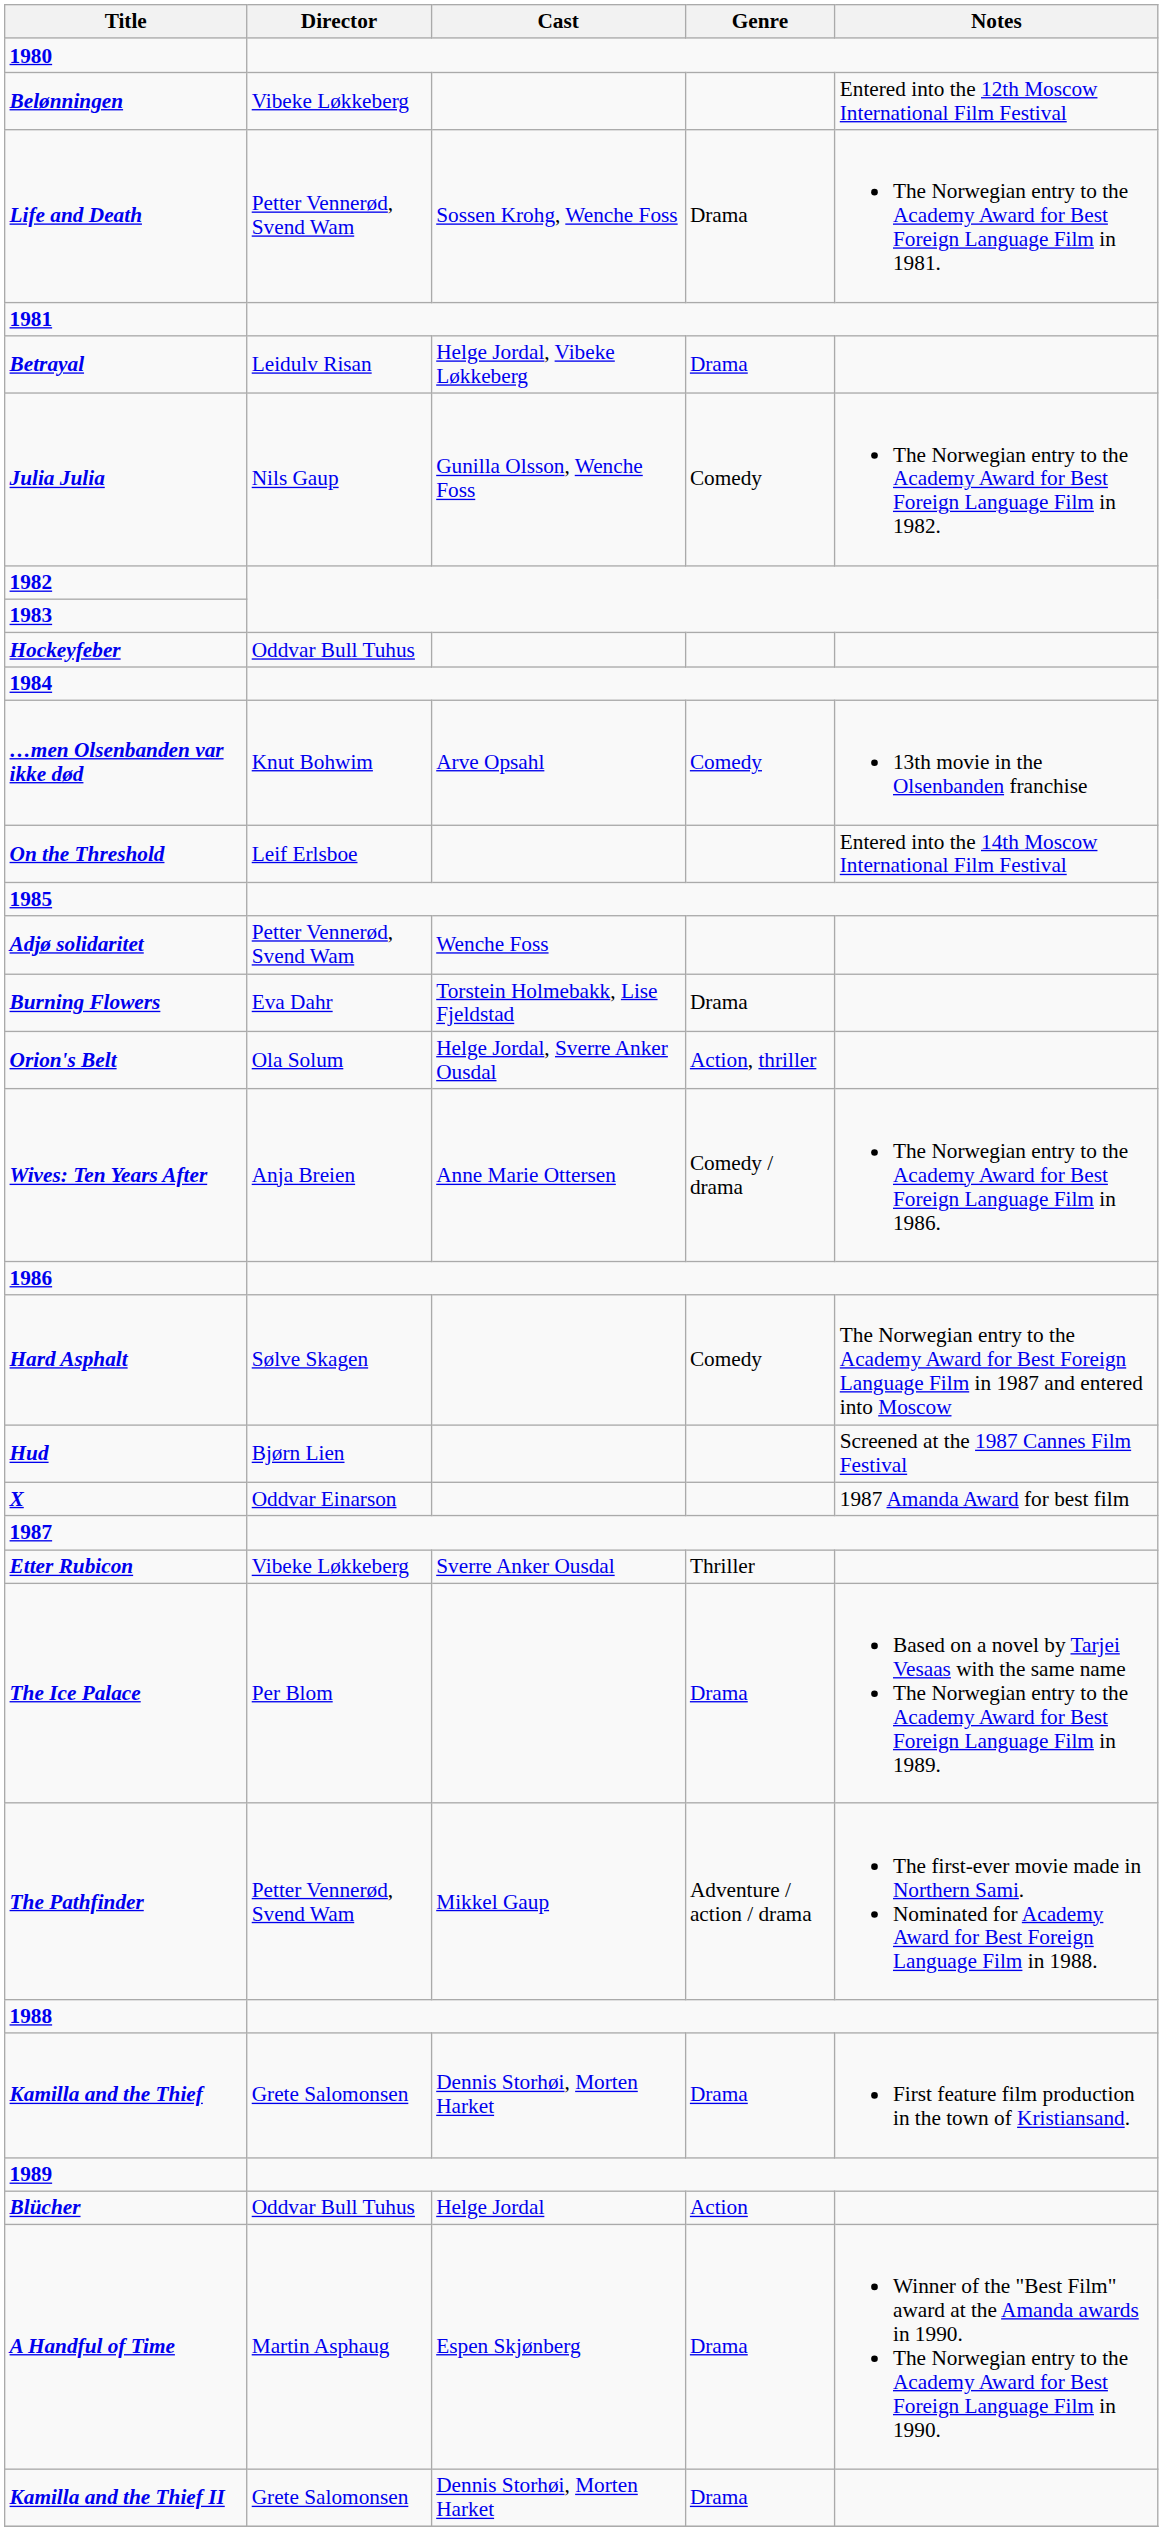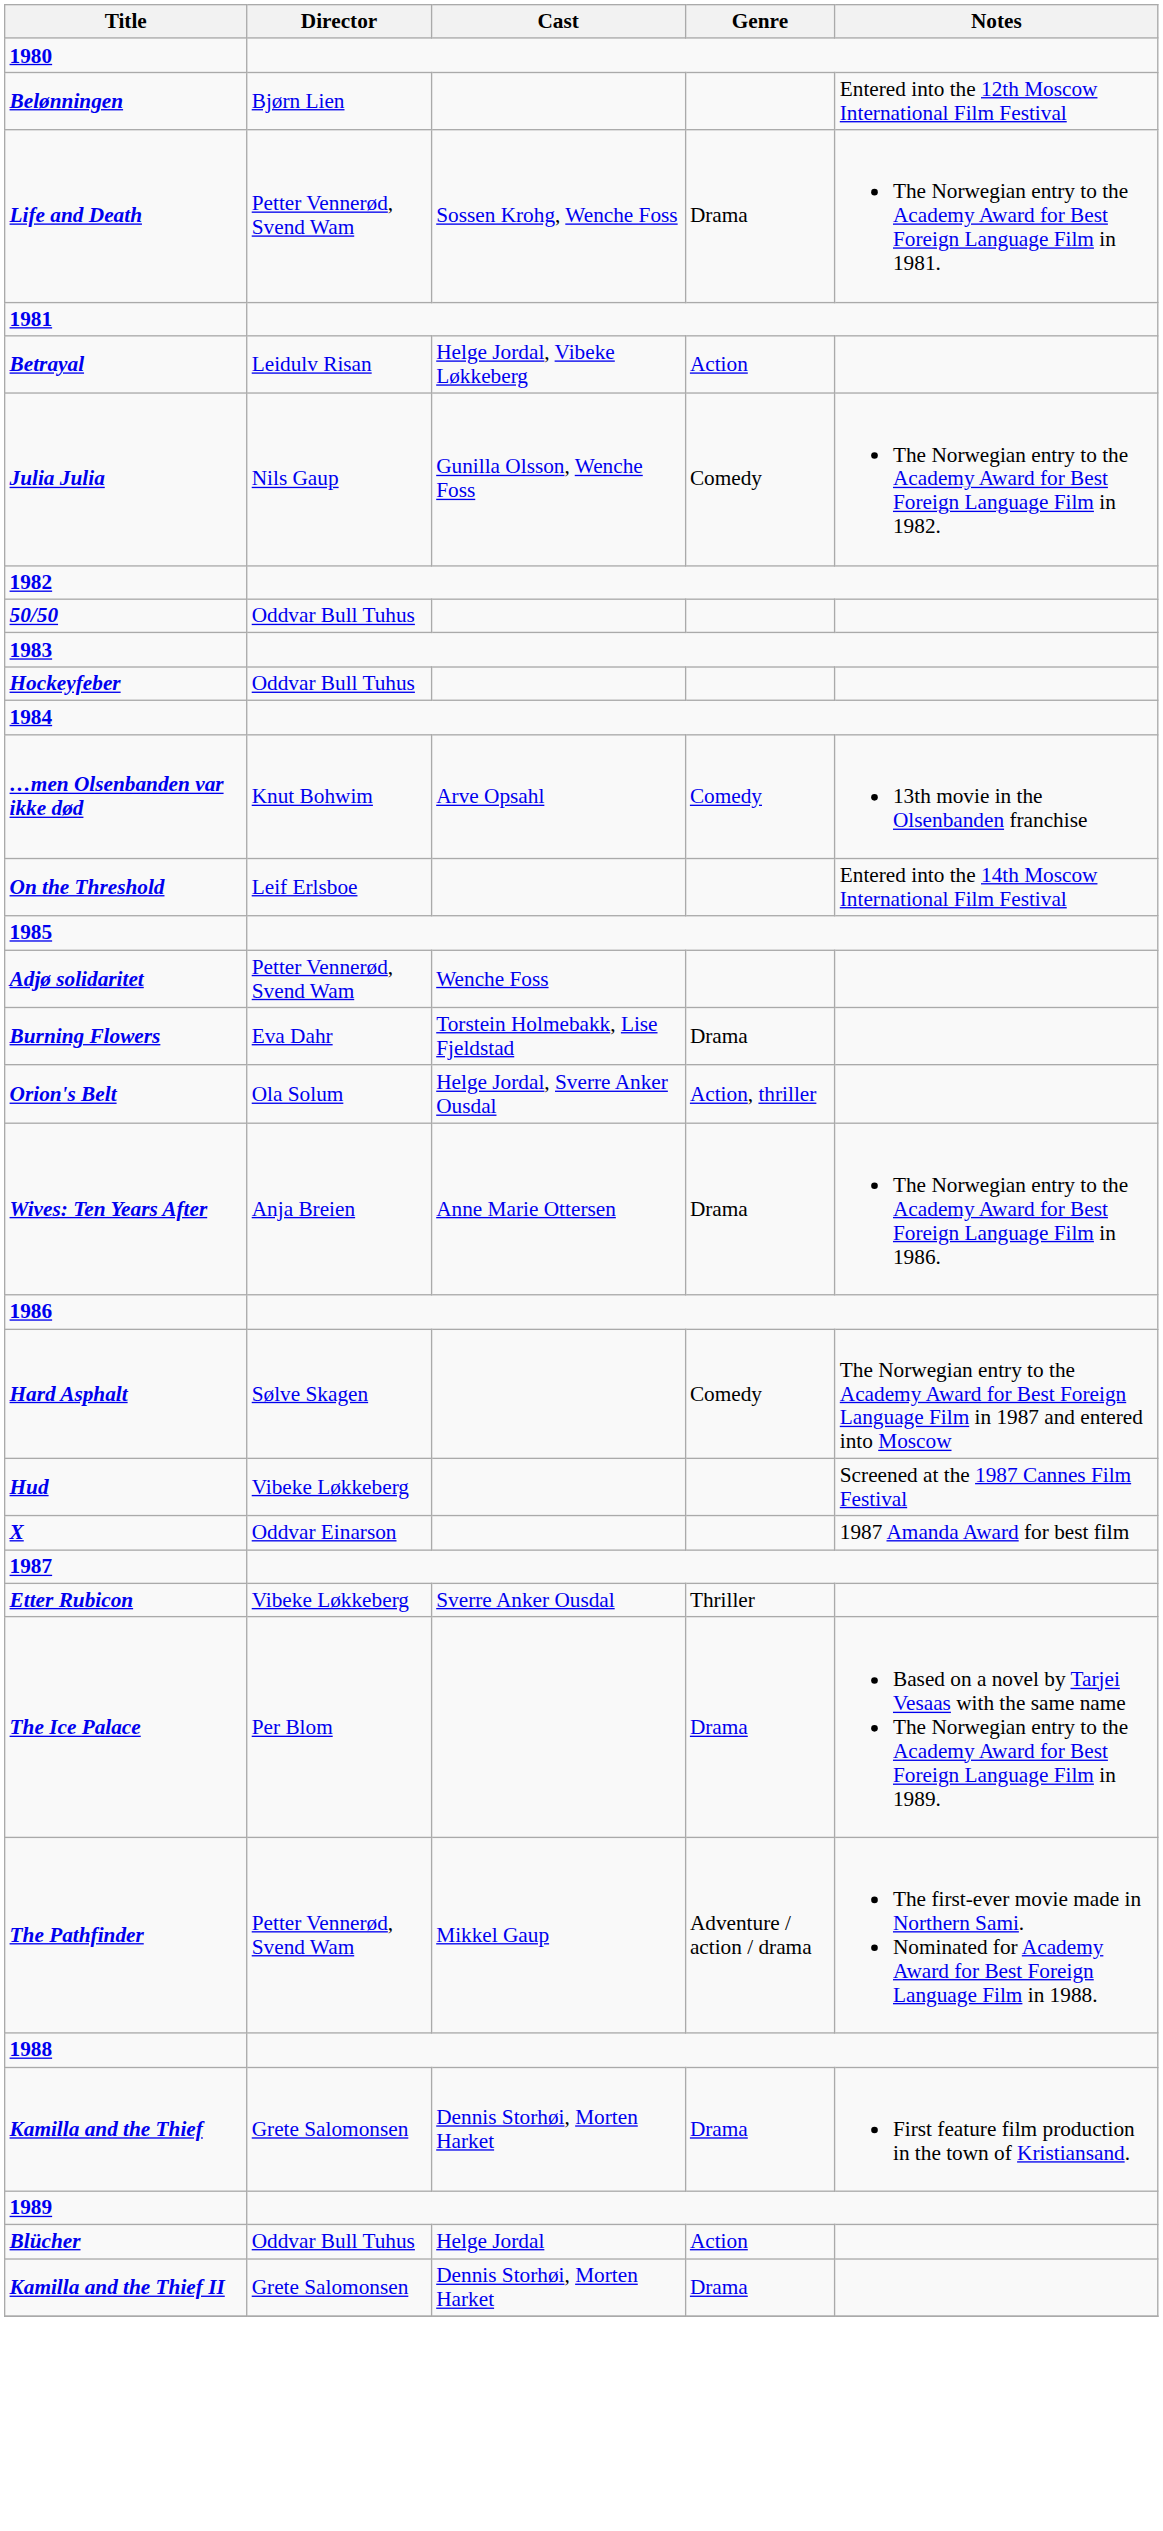Belønningen | Director: Vibeke Løkkeberg -> Bjørn Lien
Betrayal | Genre: Drama -> Action
+ row: 50/50 | Oddvar Bull Tuhus
Wives: Ten Years After | Genre: Comedy / drama -> Drama
Hud | Director: Bjørn Lien -> Vibeke Løkkeberg
- row: A Handful of Time | Martin Asphaug | Espen Skjønberg | Drama | Winner of the "Best Film" award at the Amanda awards in 1990. The Norwegian entry to the Academy Award for Best Foreign Language Film in 1990.
